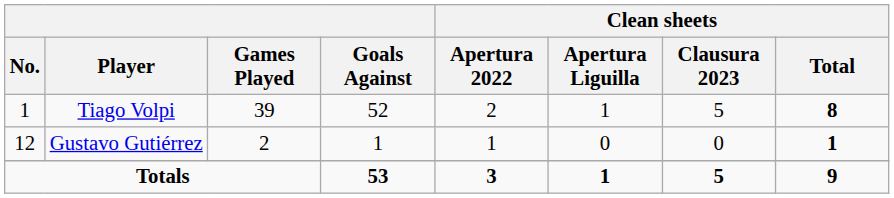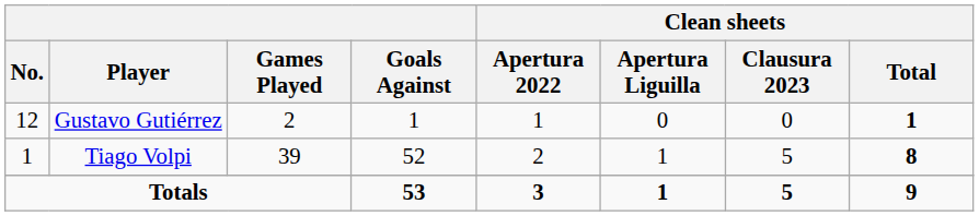rows swapped: Tiago Volpi <-> Gustavo Gutiérrez
